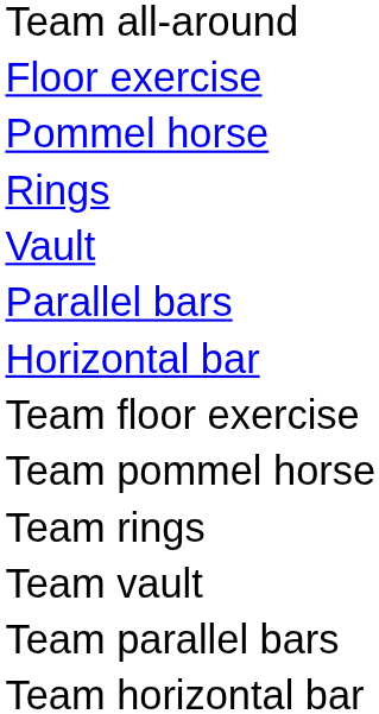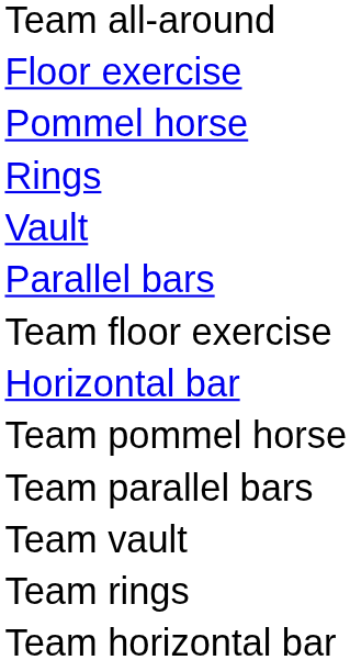rows swapped: Horizontal bar <-> Team floor exercise
rows swapped: Team rings <-> Team parallel bars
